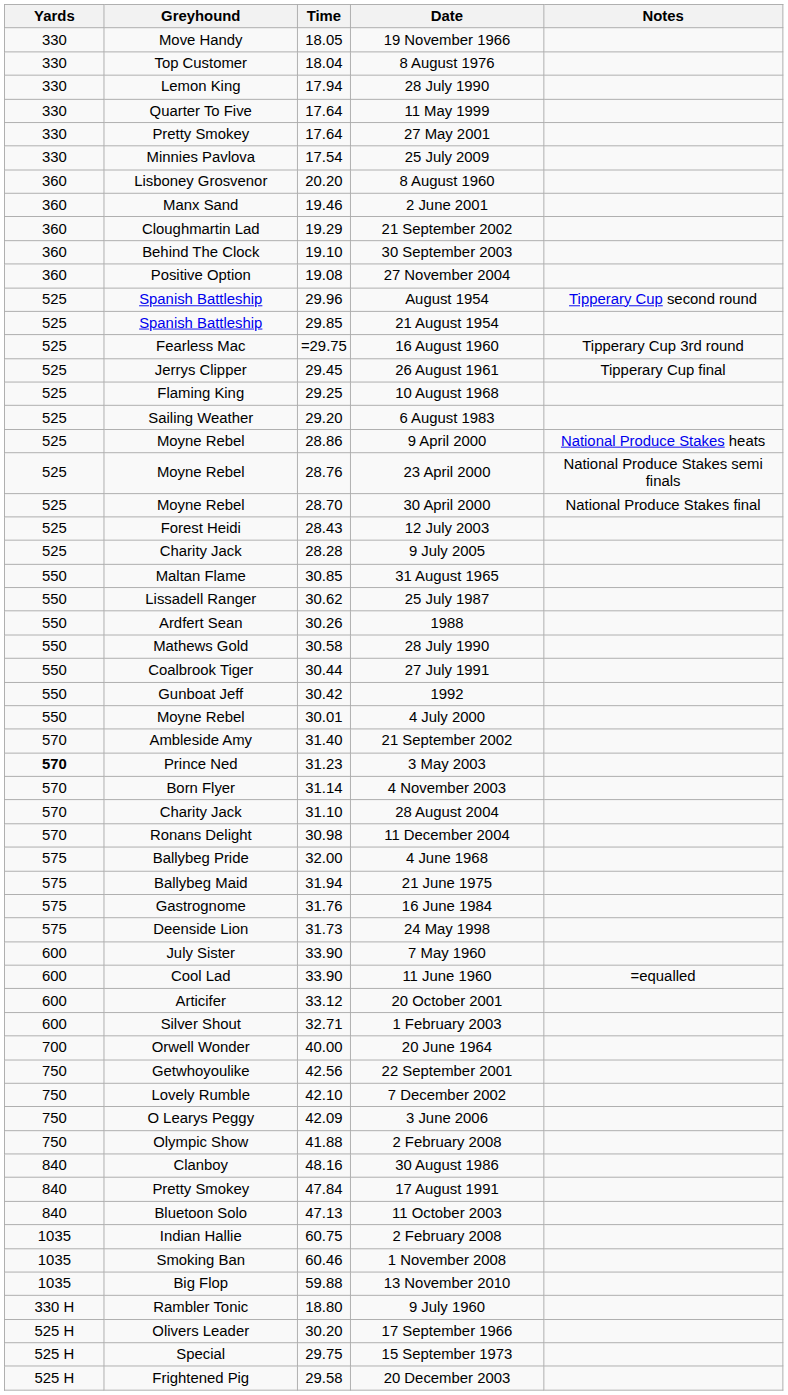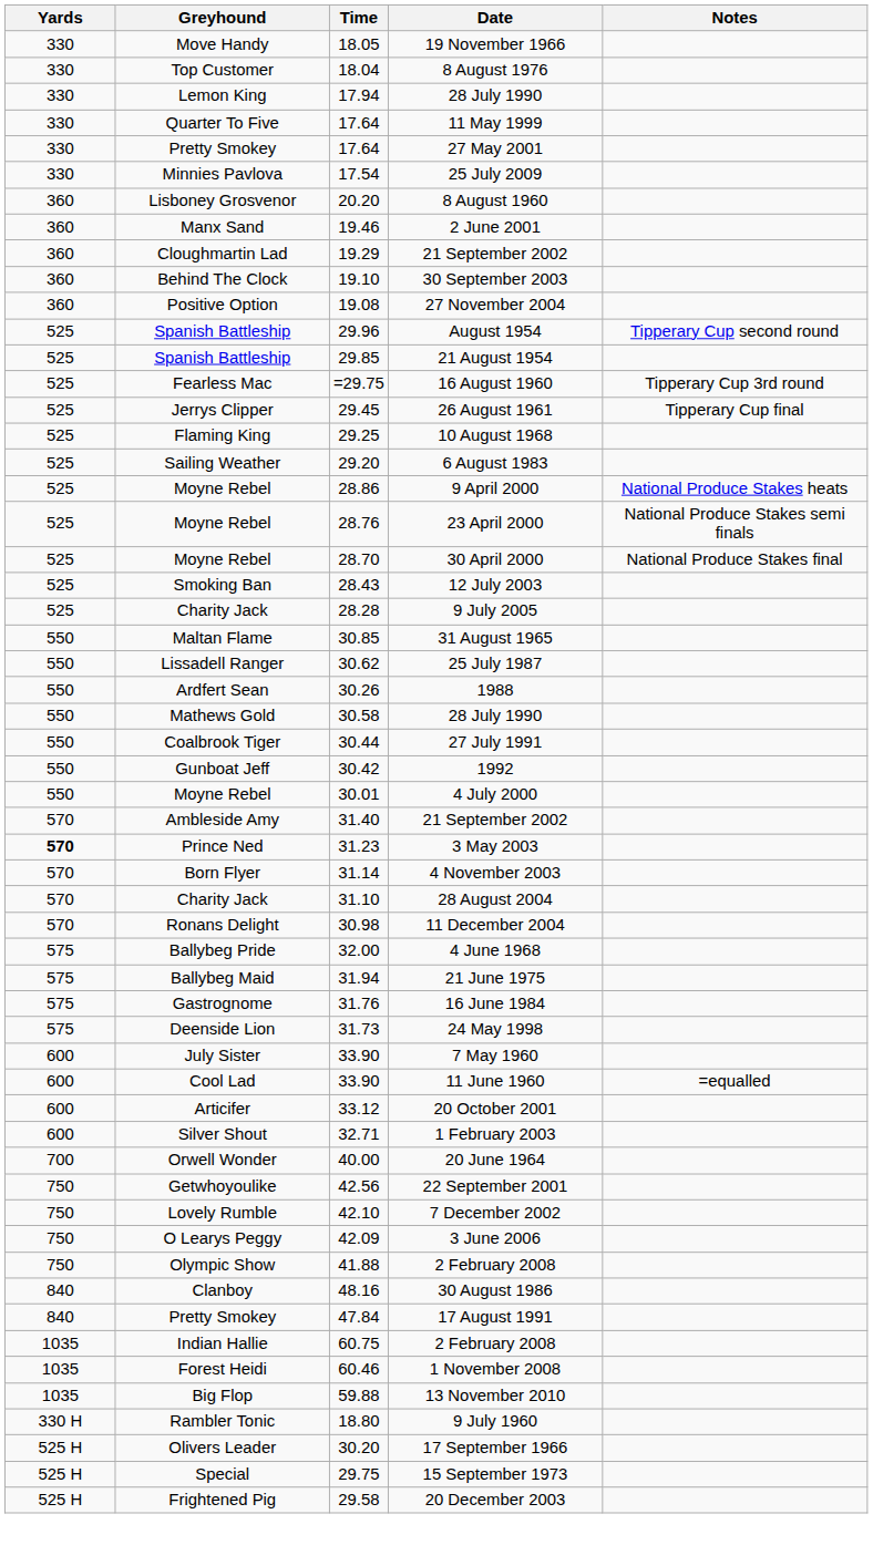12 July 2003 | Greyhound: Forest Heidi -> Smoking Ban
- row: 840 | Bluetoon Solo | 47.13 | 11 October 2003
1 November 2008 | Greyhound: Smoking Ban -> Forest Heidi
